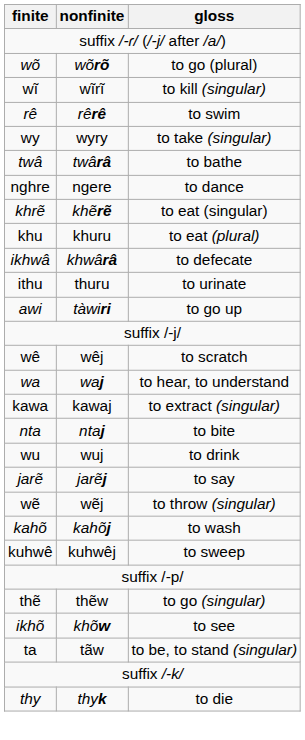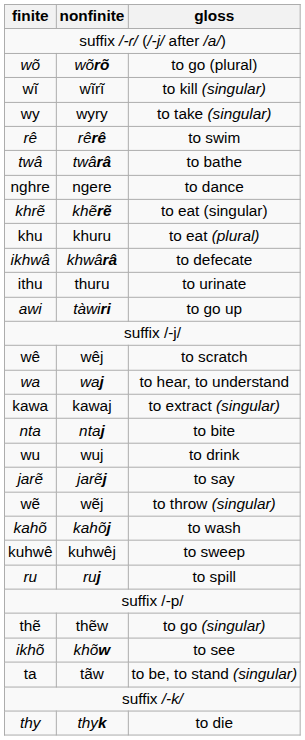rows swapped: rê <-> wy
+ row: ru | ruj | to spill
